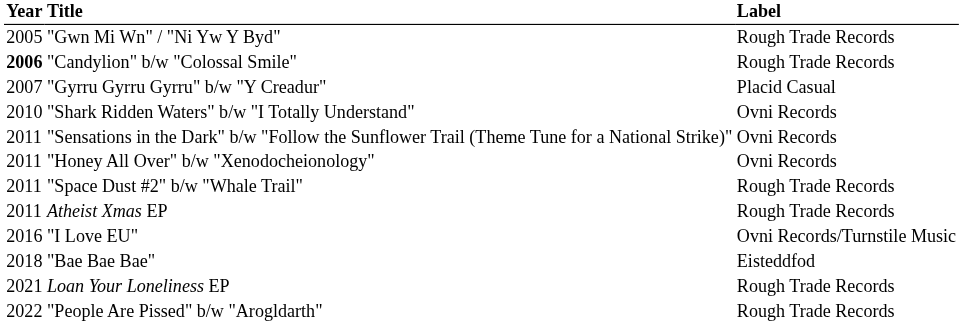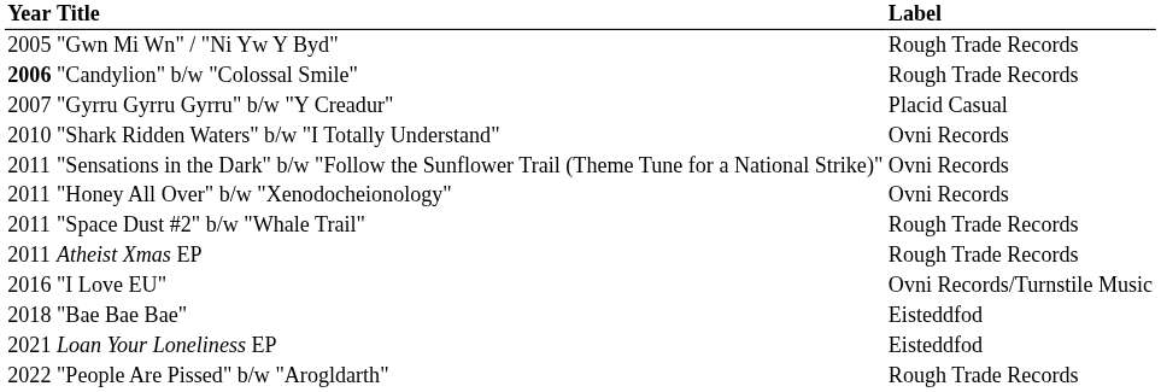Loan Your Loneliness EP | Label: Rough Trade Records -> Eisteddfod
